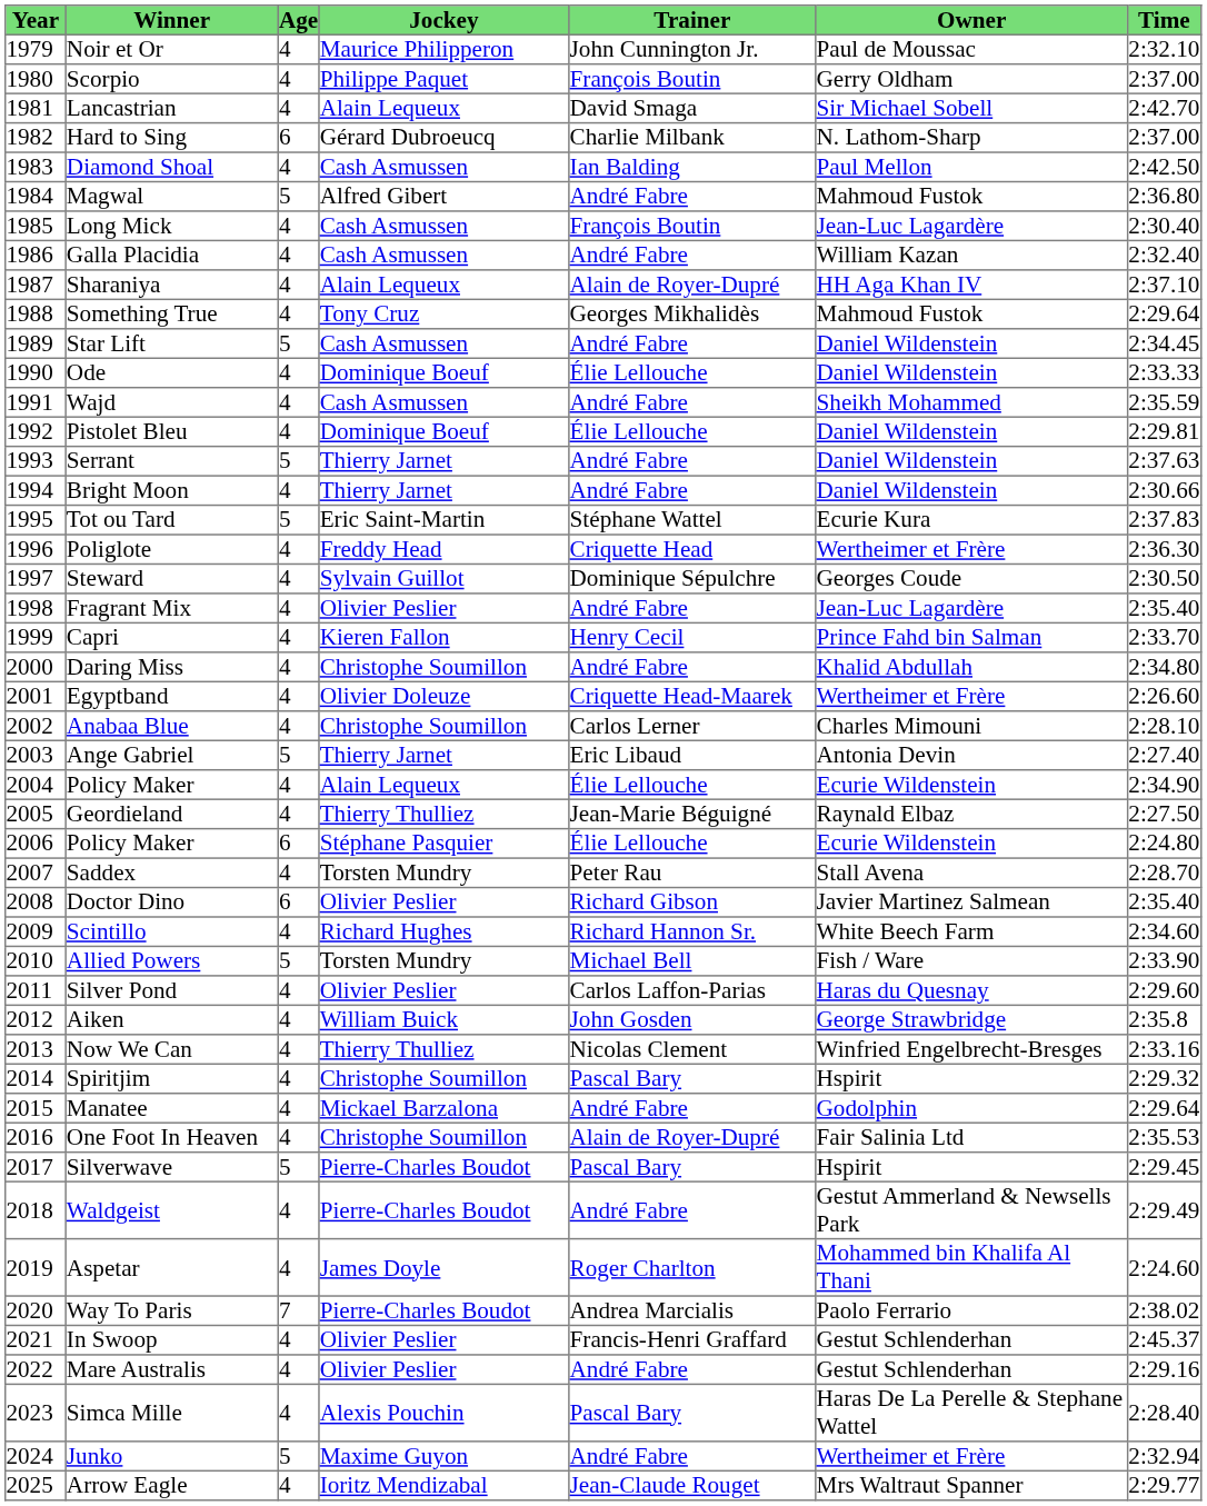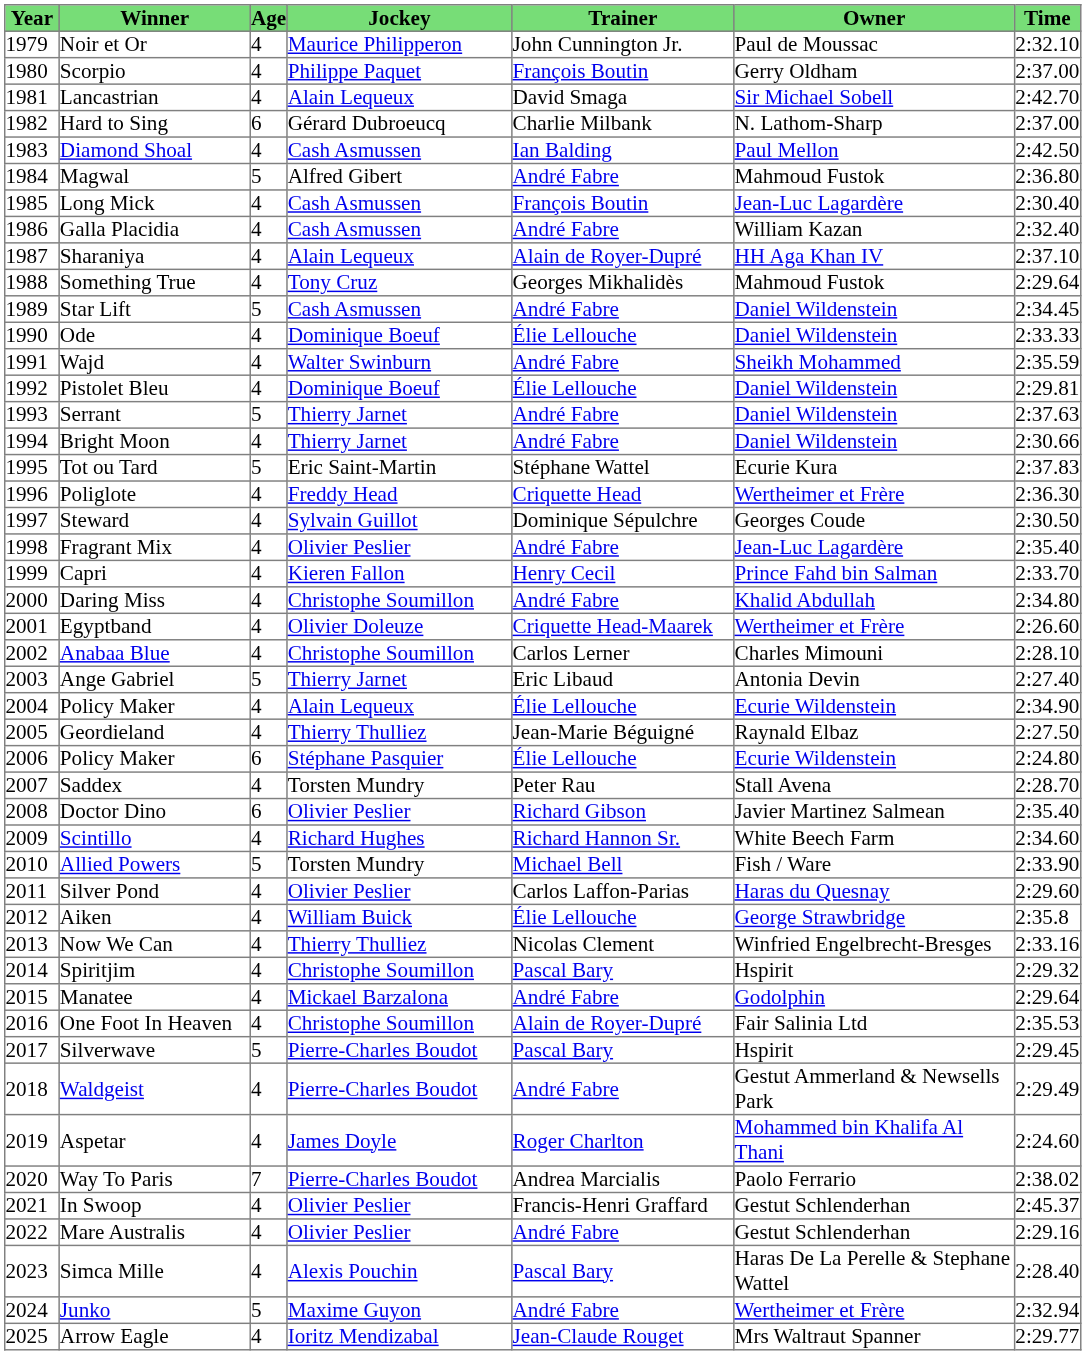Wajd | Jockey: Cash Asmussen -> Walter Swinburn
Aiken | Trainer: John Gosden -> Élie Lellouche
